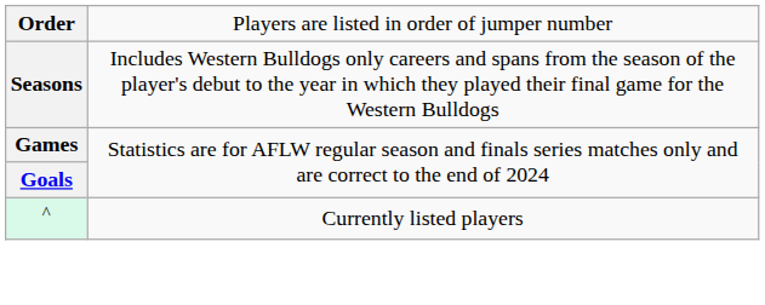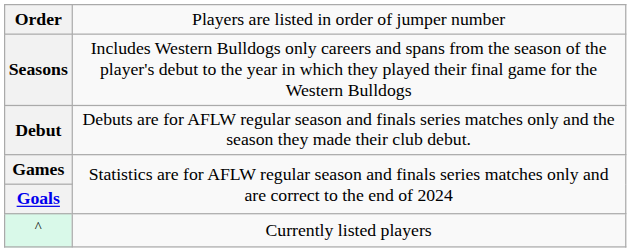+ row: Debut | Debuts are for AFLW regular season and finals series matches only and the season they made their club debut.
